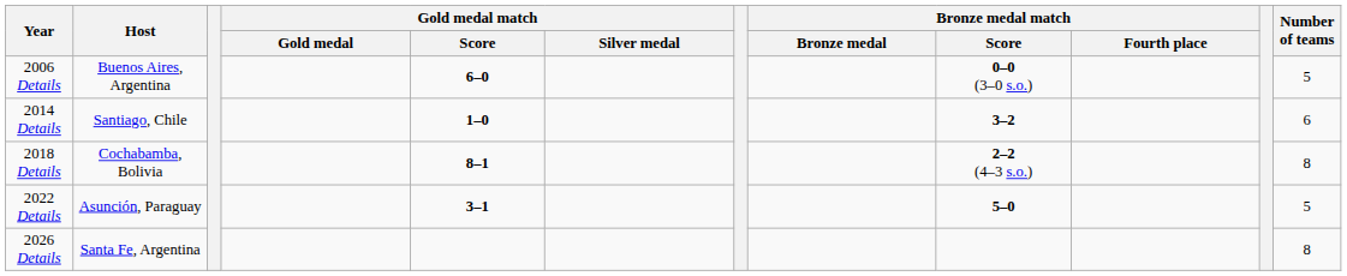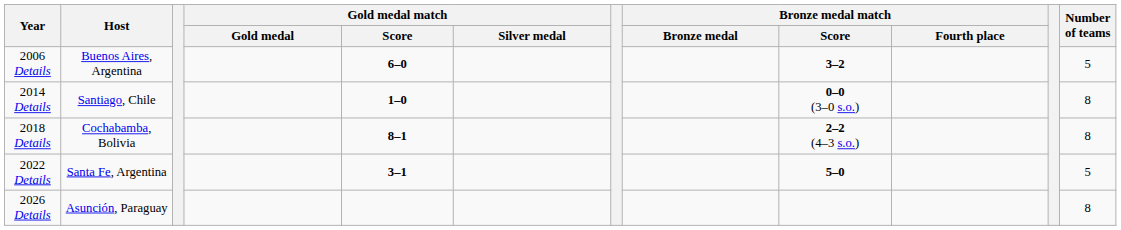2006 Details | Bronze medal match / Score: 0–0 (3–0 s.o.) -> 3–2
2014 Details | Bronze medal match / Score: 3–2 -> 0–0 (3–0 s.o.)
2014 Details | Number of teams: 6 -> 8
2022 Details | Host: Asunción, Paraguay -> Santa Fe, Argentina
2026 Details | Host: Santa Fe, Argentina -> Asunción, Paraguay
